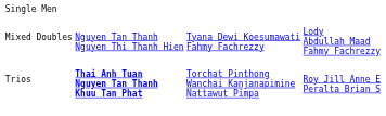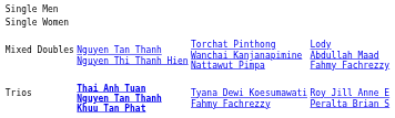+ row: Single Women
Mixed Doubles | column 3: Tyana Dewi Koesumawati Fahmy Fachrezzy -> Torchat Pinthong Wanchai Kanjanapimine Nattawut Pimpa
Trios | column 3: Torchat Pinthong Wanchai Kanjanapimine Nattawut Pimpa -> Tyana Dewi Koesumawati Fahmy Fachrezzy
